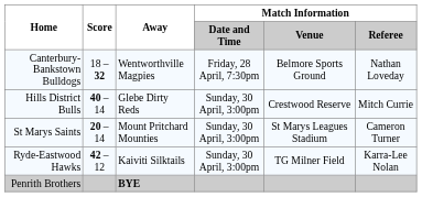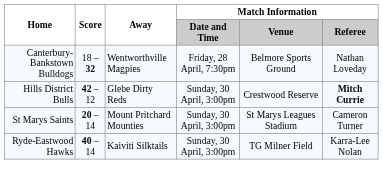Hills District Bulls | Score: 40 – 14 -> 42 – 12
Hills District Bulls | Match Information / Referee: normal -> bold
Ryde-Eastwood Hawks | Score: 42 – 12 -> 40 – 14
- row: Penrith Brothers | BYE
